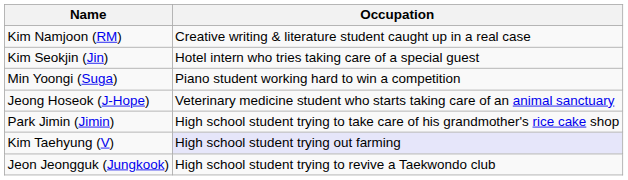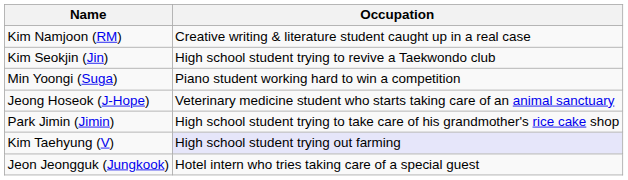Kim Seokjin (Jin) | Occupation: Hotel intern who tries taking care of a special guest -> High school student trying to revive a Taekwondo club
Jeon Jeongguk (Jungkook) | Occupation: High school student trying to revive a Taekwondo club -> Hotel intern who tries taking care of a special guest
